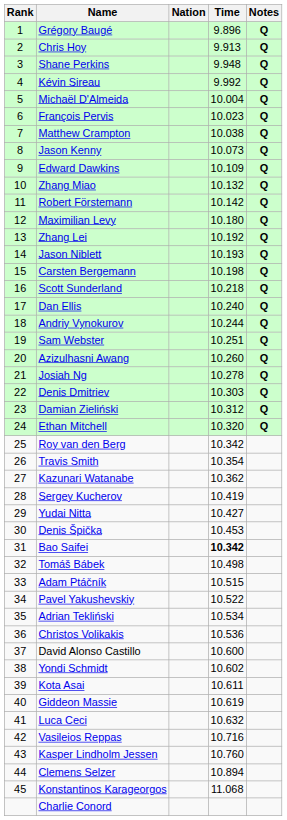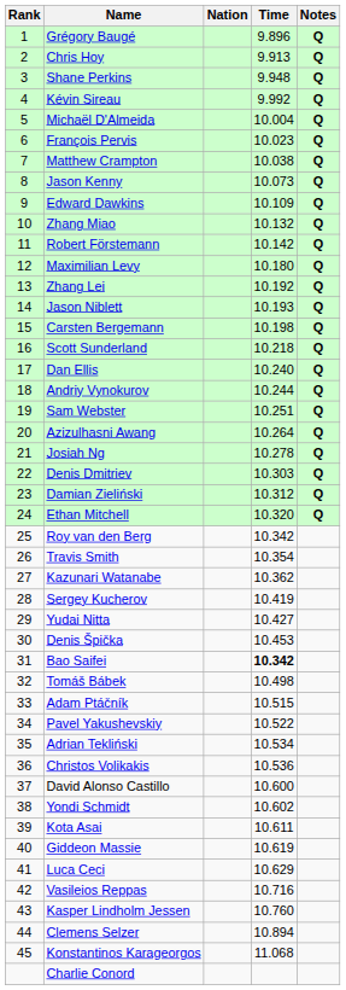Azizulhasni Awang | Time: 10.260 -> 10.264
Luca Ceci | Time: 10.632 -> 10.629
